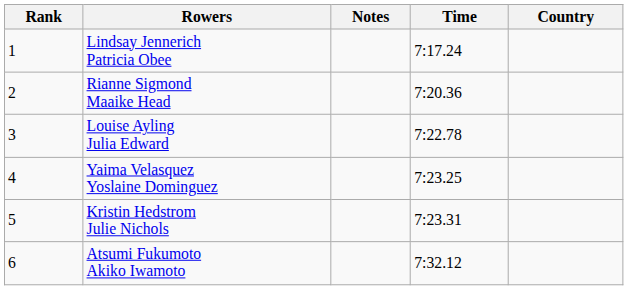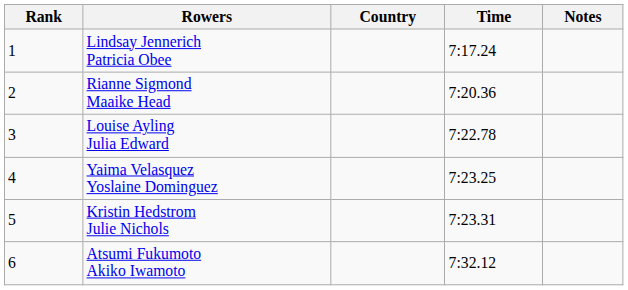columns swapped: Country <-> Notes
